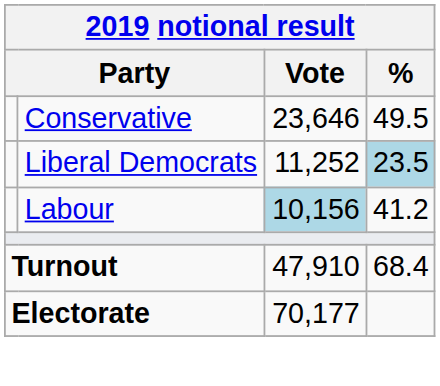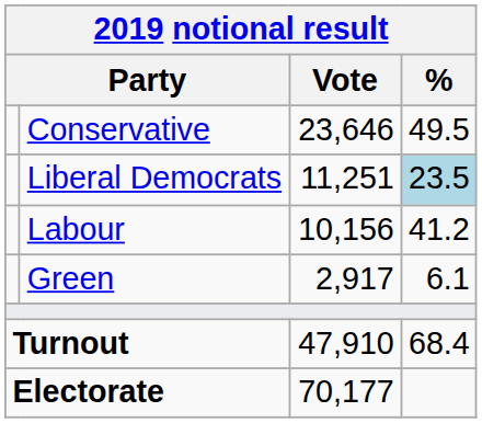Liberal Democrats | Vote: 11,252 -> 11,251
Labour | Vote: lightblue background -> no background
+ row: Green | 2,917 | 6.1
